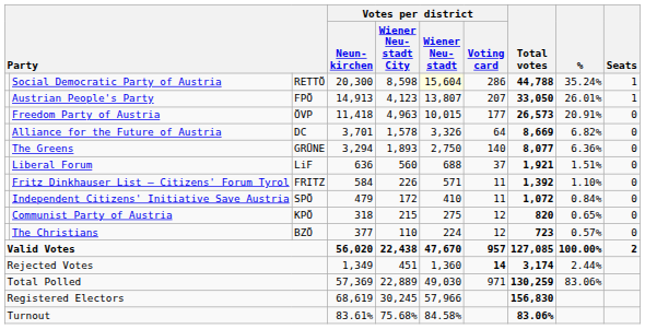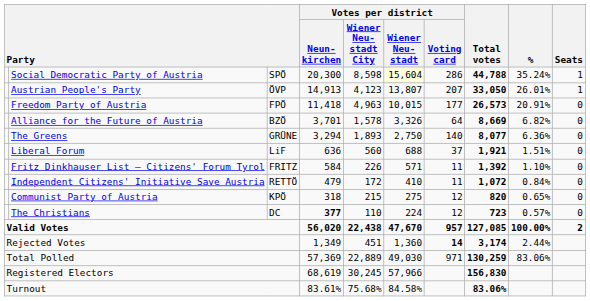Social Democratic Party of Austria | column 3: RETTÖ -> SPÖ
Austrian People's Party | column 3: FPÖ -> ÖVP
Freedom Party of Austria | column 3: ÖVP -> FPÖ
Alliance for the Future of Austria | column 3: DC -> BZÖ
Independent Citizens' Initiative Save Austria | column 3: SPÖ -> RETTÖ
The Christians | column 3: BZÖ -> DC
The Christians | Votes per district / Neun- kirchen: normal -> bold
